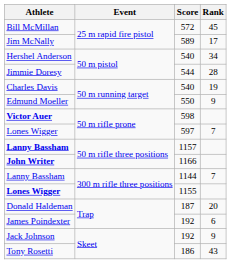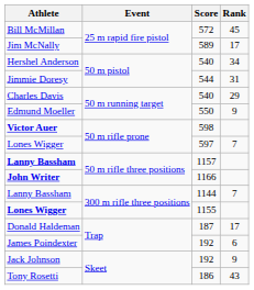Jimmie Doresy | Rank: 28 -> 31
Charles Davis | Rank: 19 -> 29
Donald Haldeman | Rank: 20 -> 17
